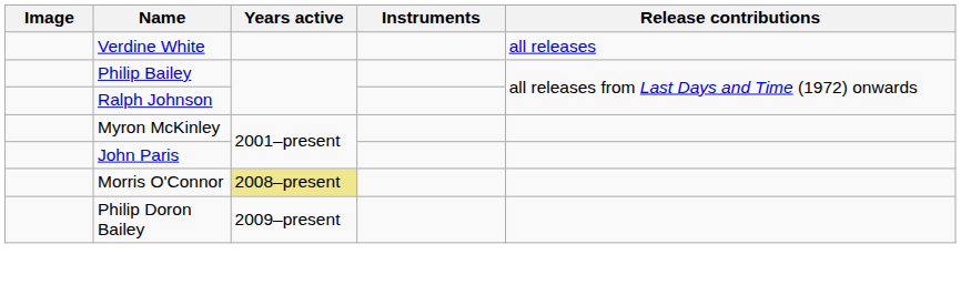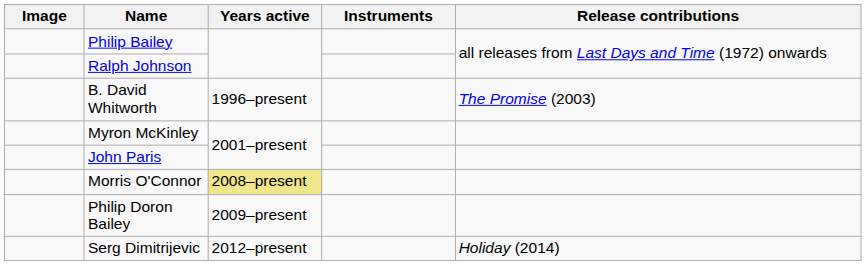- row: Verdine White | all releases
+ row: B. David Whitworth | 1996–present | The Promise (2003)
+ row: Serg Dimitrijevic | 2012–present | Holiday (2014)
